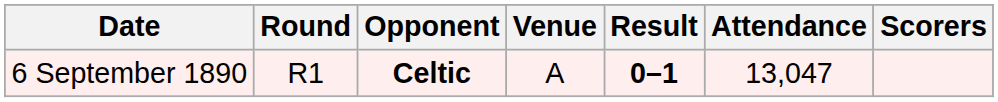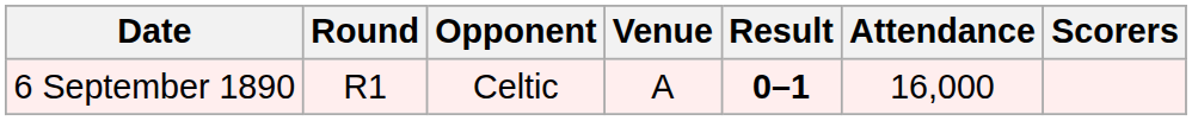6 September 1890 | Opponent: bold -> normal
6 September 1890 | Attendance: 13,047 -> 16,000
